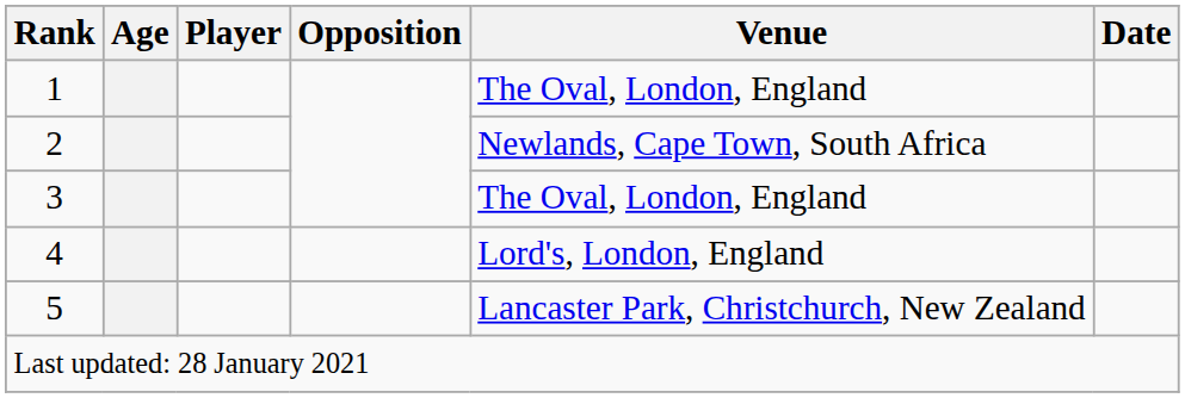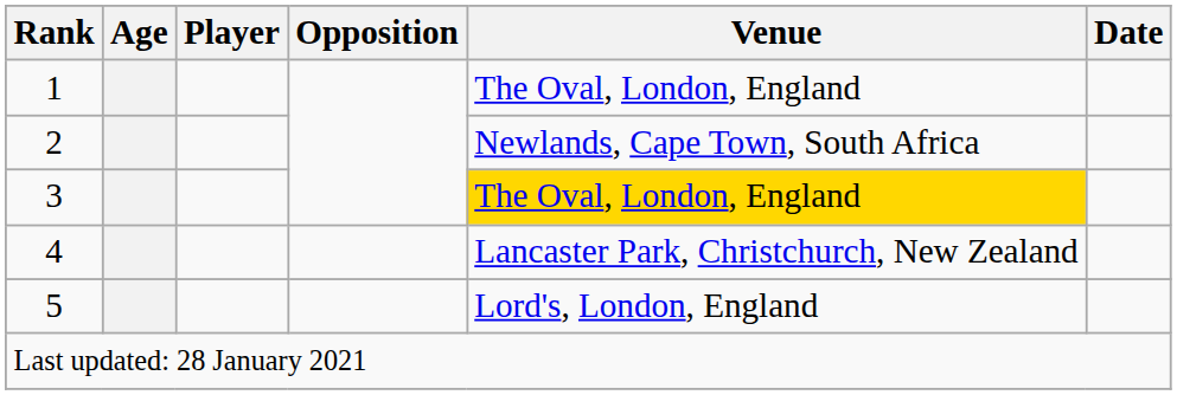3 | Venue: no background -> gold background
4 | Venue: Lord's, London, England -> Lancaster Park, Christchurch, New Zealand
5 | Venue: Lancaster Park, Christchurch, New Zealand -> Lord's, London, England
